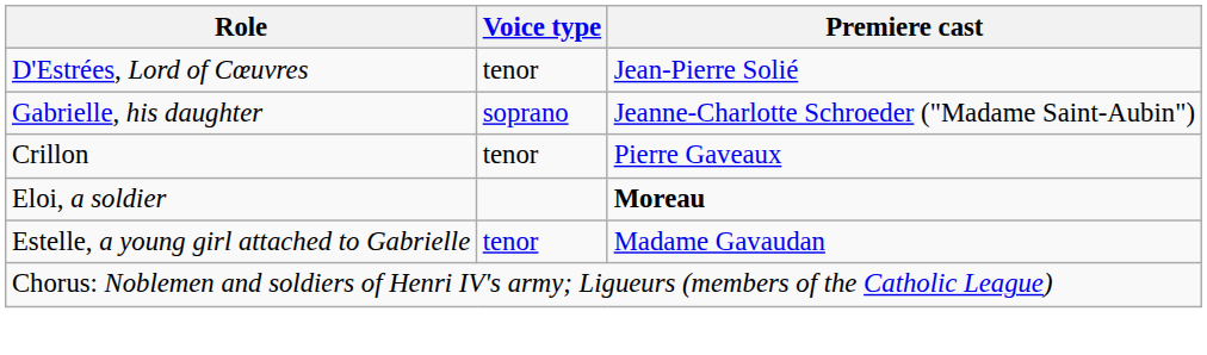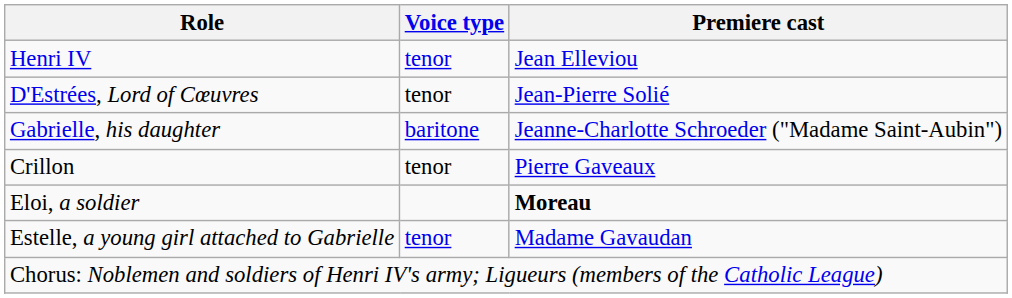+ row: Henri IV | tenor | Jean Elleviou
Gabrielle, his daughter | Voice type: soprano -> baritone
